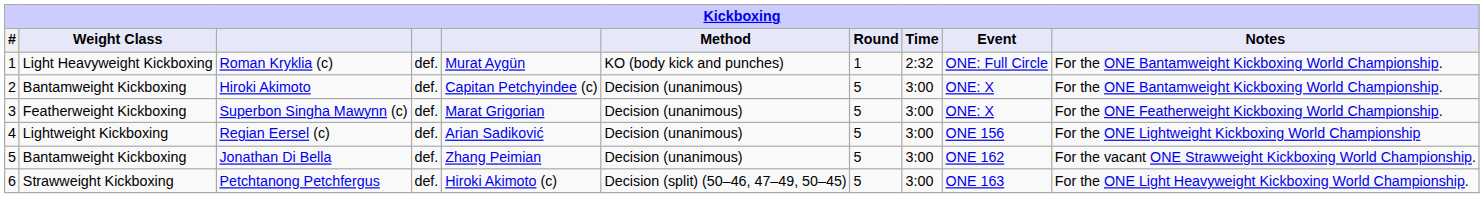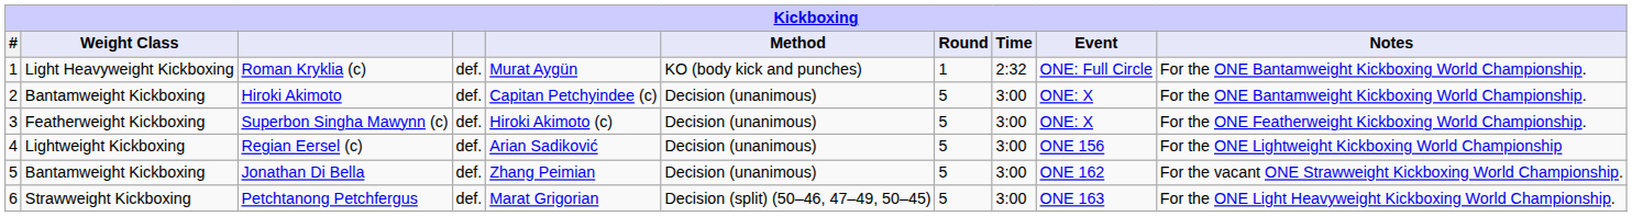Superbon Singha Mawynn (c) | column 5: Marat Grigorian -> Hiroki Akimoto (c)
Petchtanong Petchfergus | column 5: Hiroki Akimoto (c) -> Marat Grigorian
